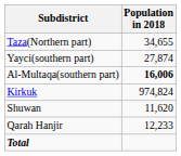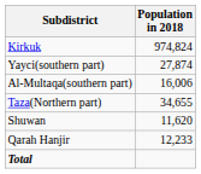rows swapped: Kirkuk <-> Taza(Northern part)
Al-Multaqa(southern part) | Population in 2018: bold -> normal
